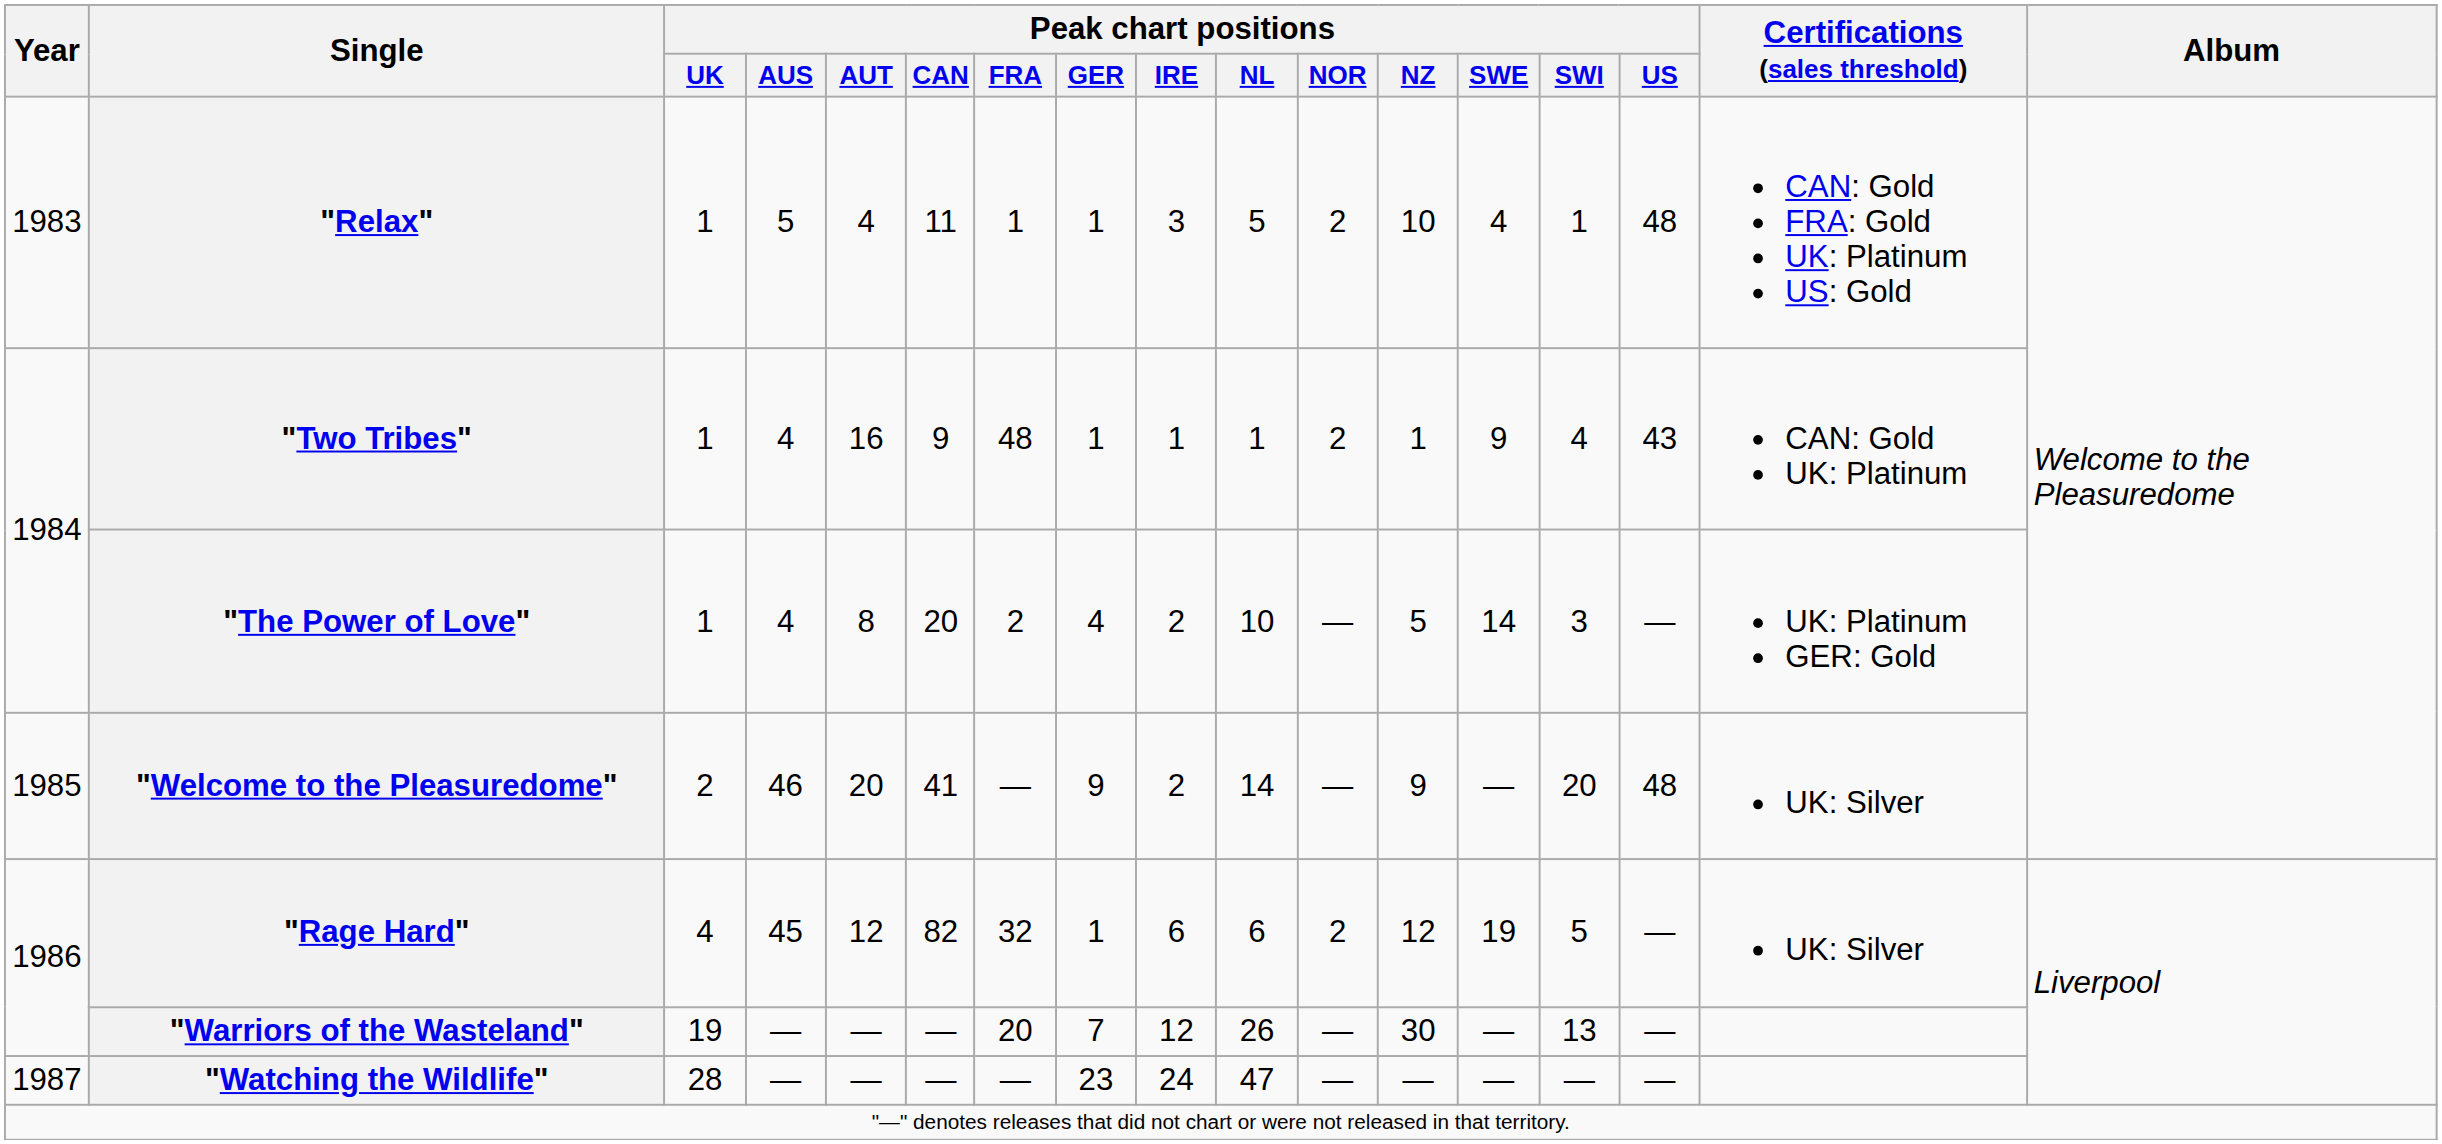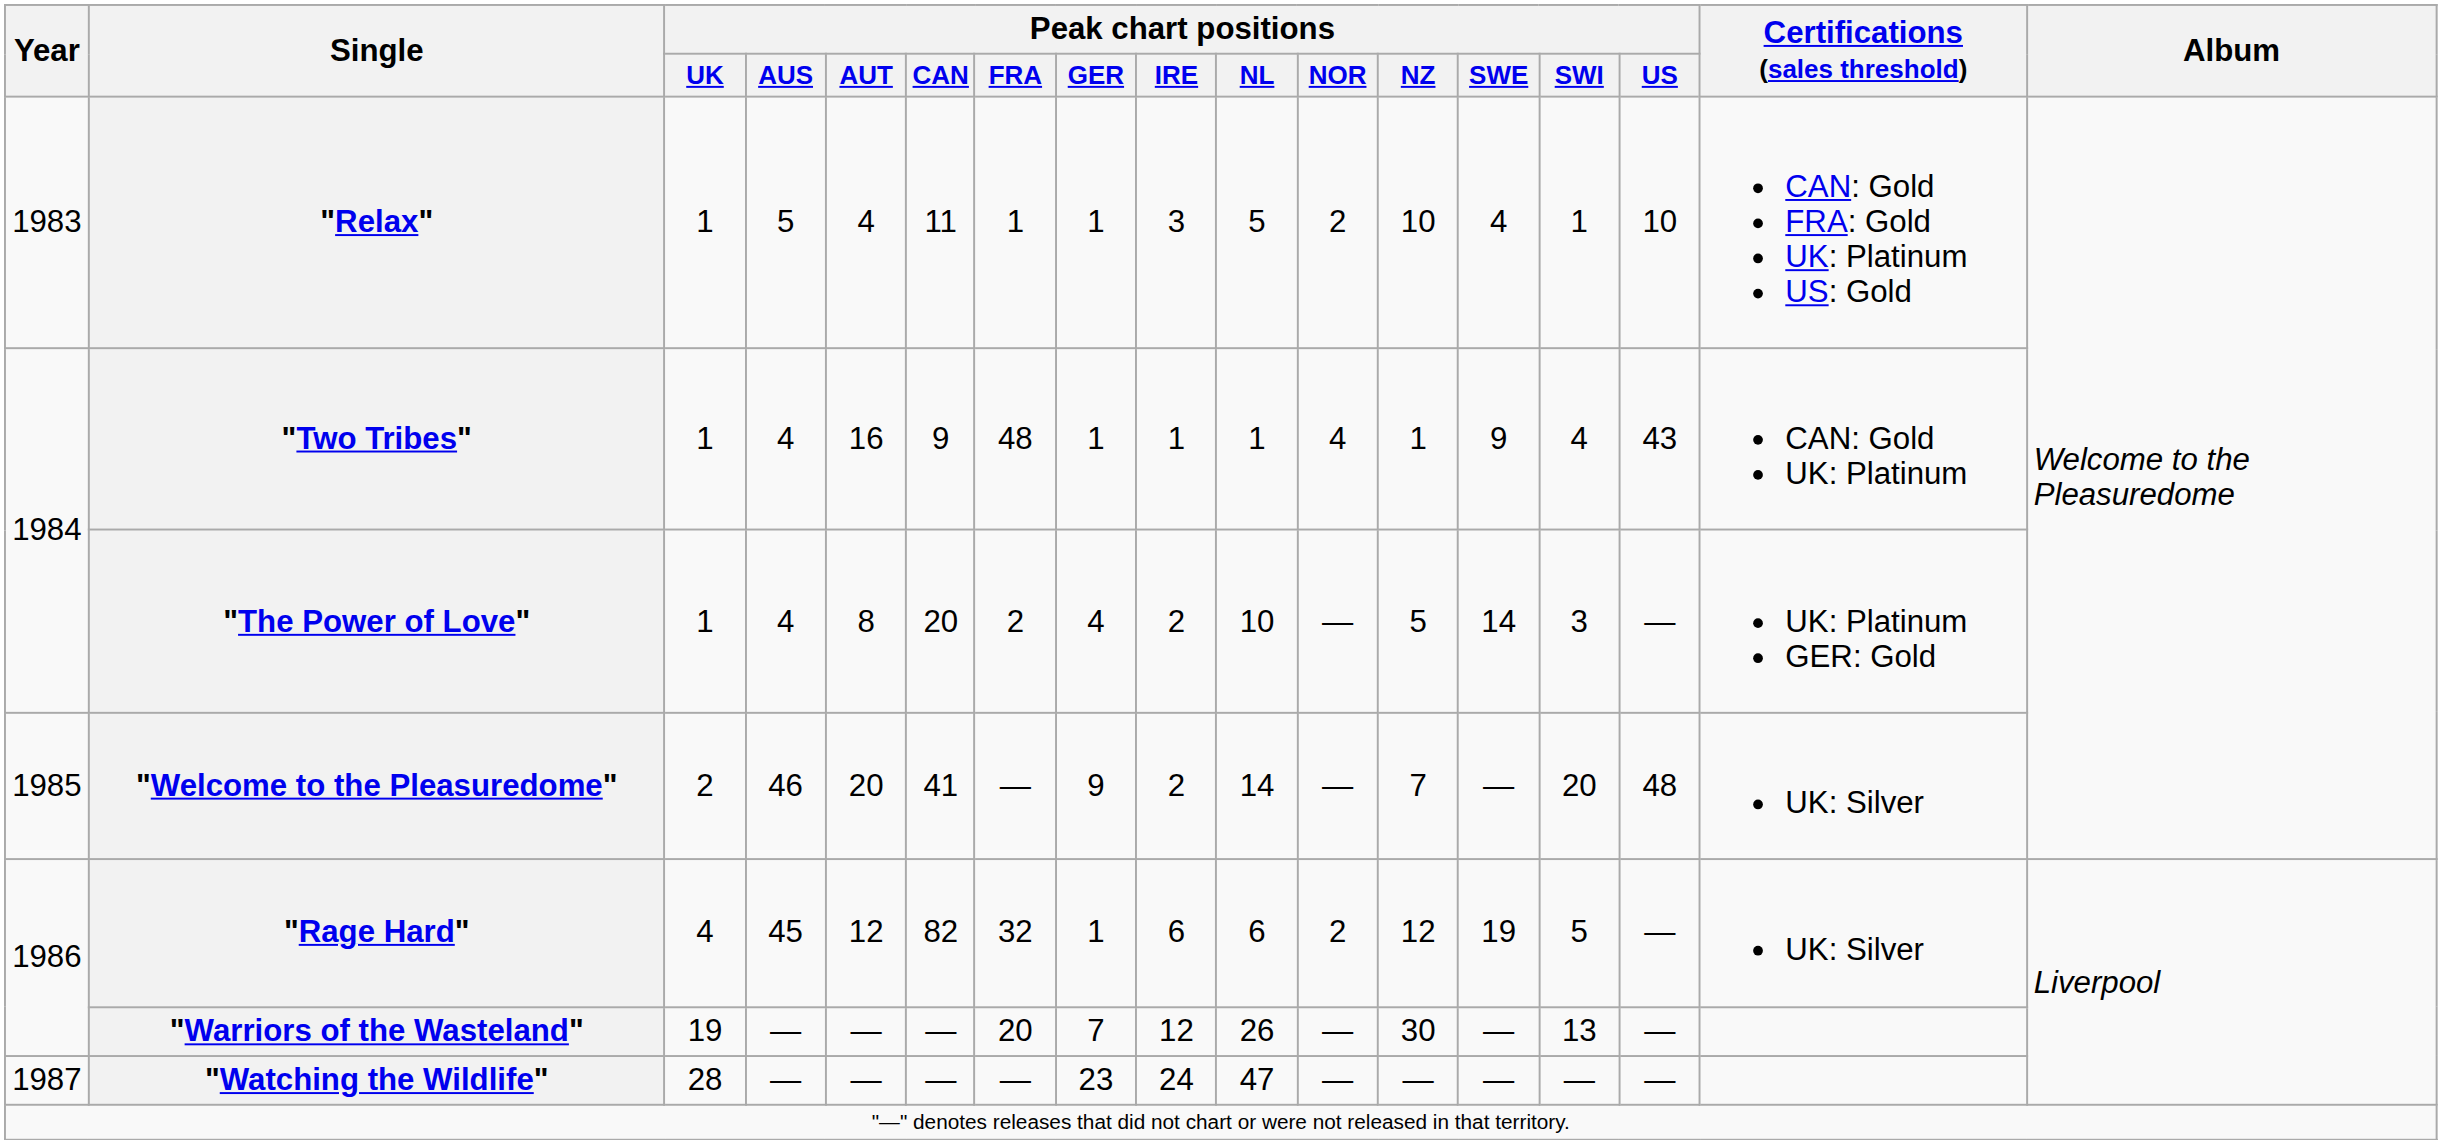"Relax" | Peak chart positions / US: 48 -> 10
"Two Tribes" | Peak chart positions / NOR: 2 -> 4
"Welcome to the Pleasuredome" | Peak chart positions / NZ: 9 -> 7
